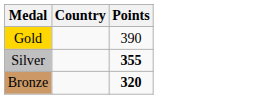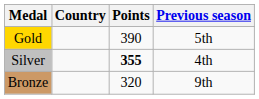+ column: Previous season | 5th | 4th | 9th
Bronze | Points: bold -> normal
